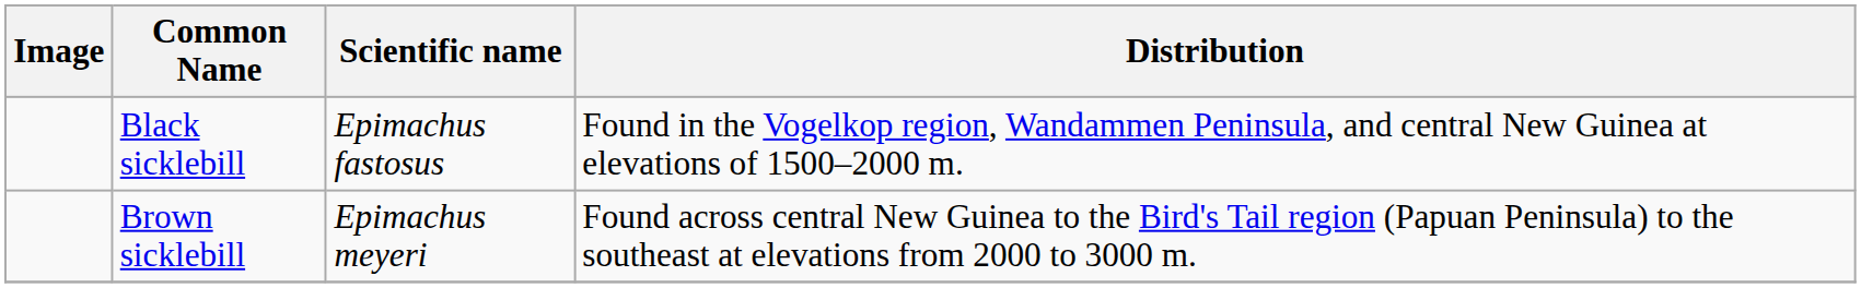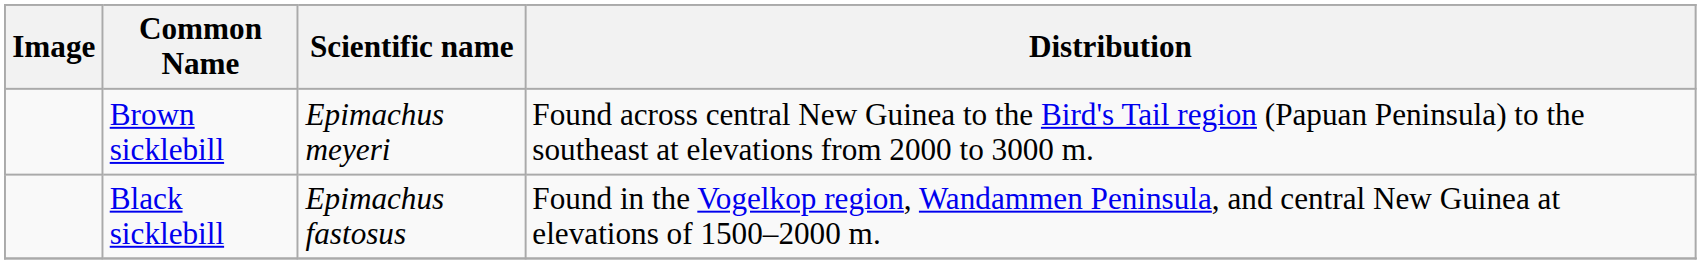rows swapped: Black sicklebill <-> Brown sicklebill
